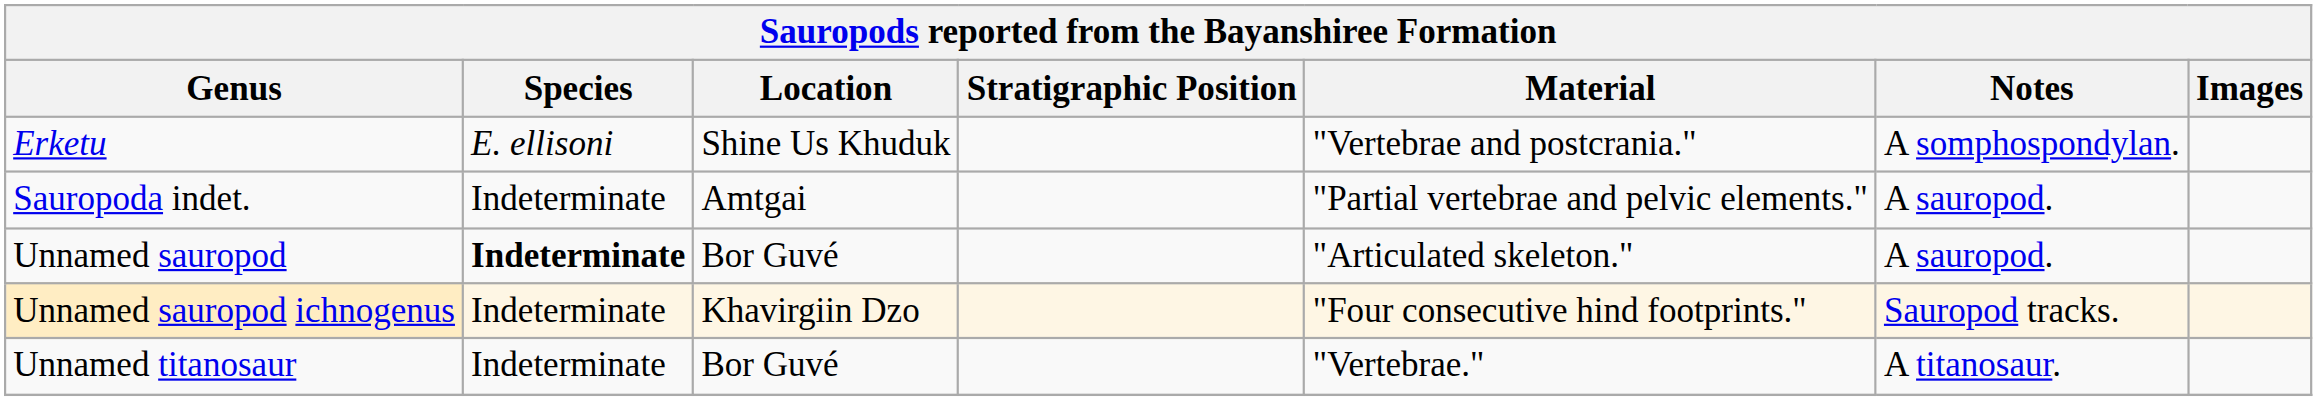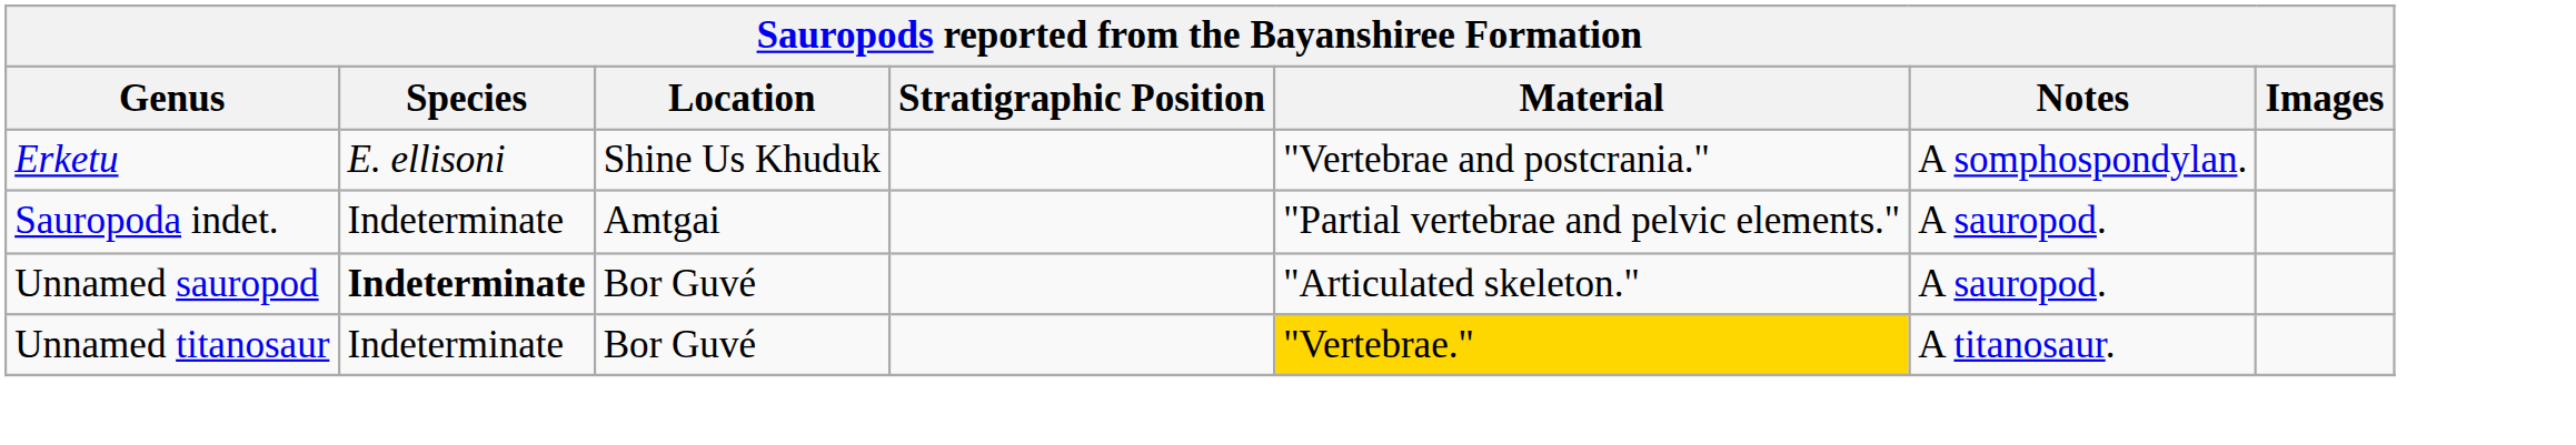- row: Unnamed sauropod ichnogenus | Indeterminate | Khavirgiin Dzo | "Four consecutive hind footprints." | Sauropod tracks.
Unnamed titanosaur | Material: no background -> gold background
